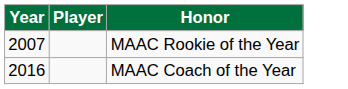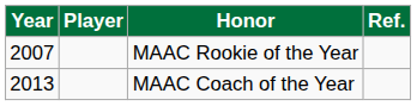+ column: Ref.
MAAC Coach of the Year | Year: 2016 -> 2013
